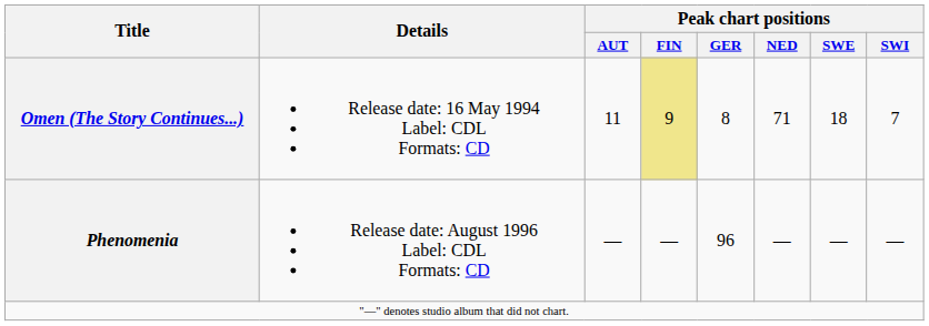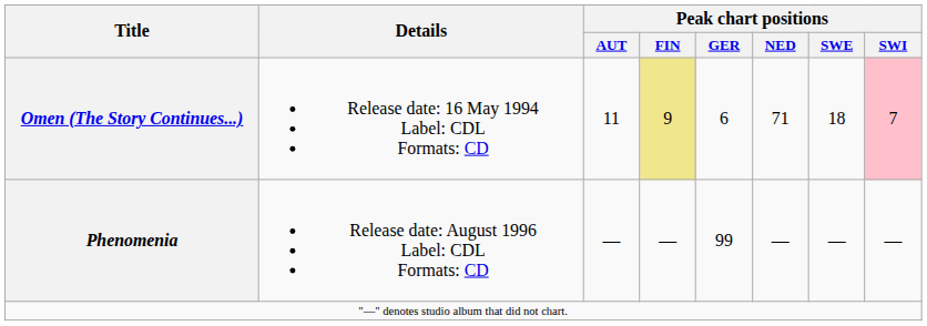Omen (The Story Continues...) | Peak chart positions / GER: 8 -> 6
Omen (The Story Continues...) | Peak chart positions / SWI: no background -> pink background
Phenomenia | Peak chart positions / GER: 96 -> 99
